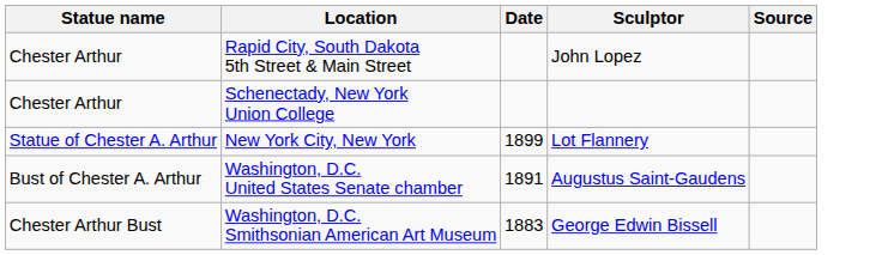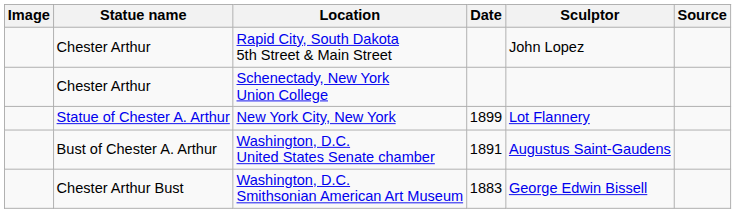+ column: Image
